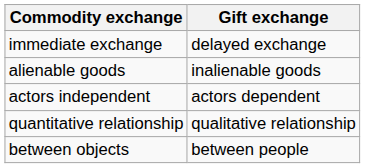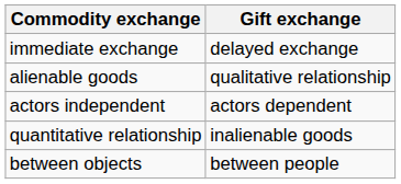alienable goods | Gift exchange: inalienable goods -> qualitative relationship
quantitative relationship | Gift exchange: qualitative relationship -> inalienable goods
